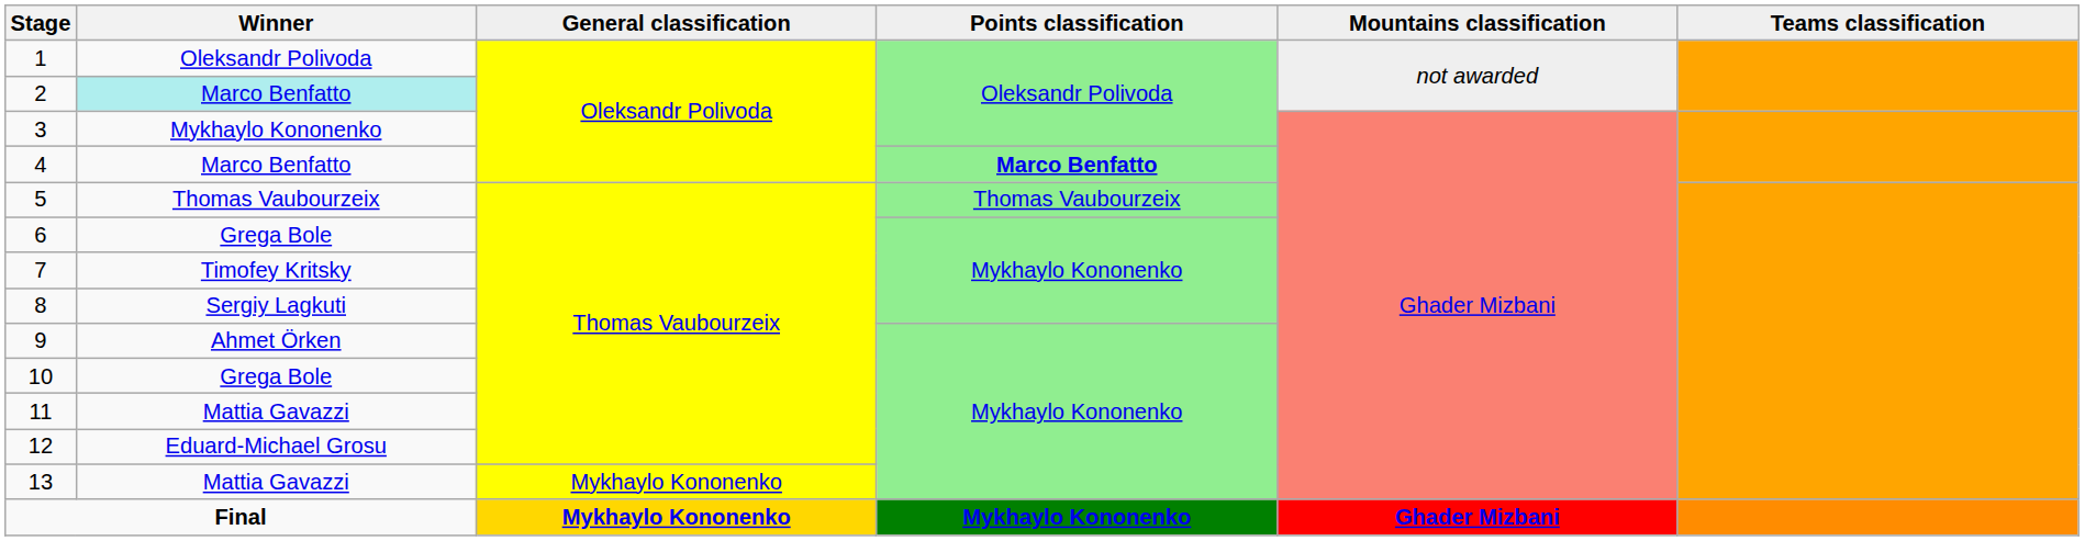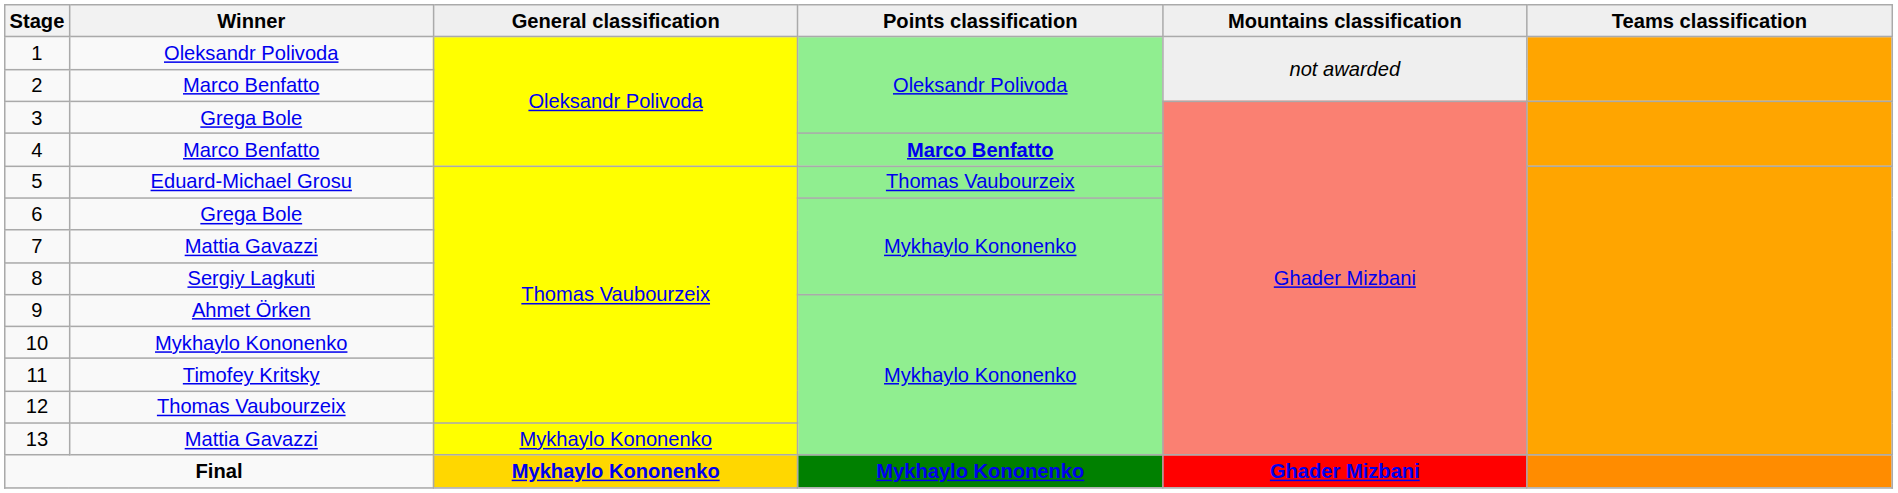2 | Winner: paleturquoise background -> no background
3 | Winner: Mykhaylo Kononenko -> Grega Bole
5 | Winner: Thomas Vaubourzeix -> Eduard-Michael Grosu
7 | Winner: Timofey Kritsky -> Mattia Gavazzi
10 | Winner: Grega Bole -> Mykhaylo Kononenko
11 | Winner: Mattia Gavazzi -> Timofey Kritsky
12 | Winner: Eduard-Michael Grosu -> Thomas Vaubourzeix
